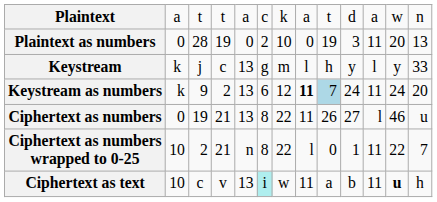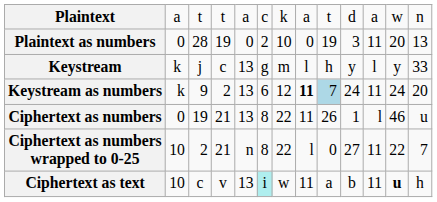Ciphertext as numbers | column 10: 27 -> 1
Ciphertext as numbers wrapped to 0-25 | column 10: 1 -> 27
